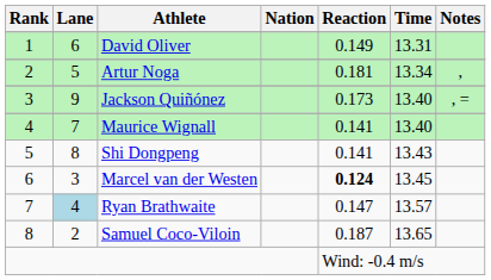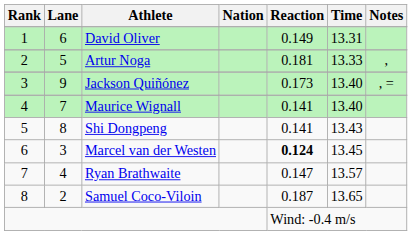Artur Noga | Time: 13.34 -> 13.33
Ryan Brathwaite | Lane: lightblue background -> no background
